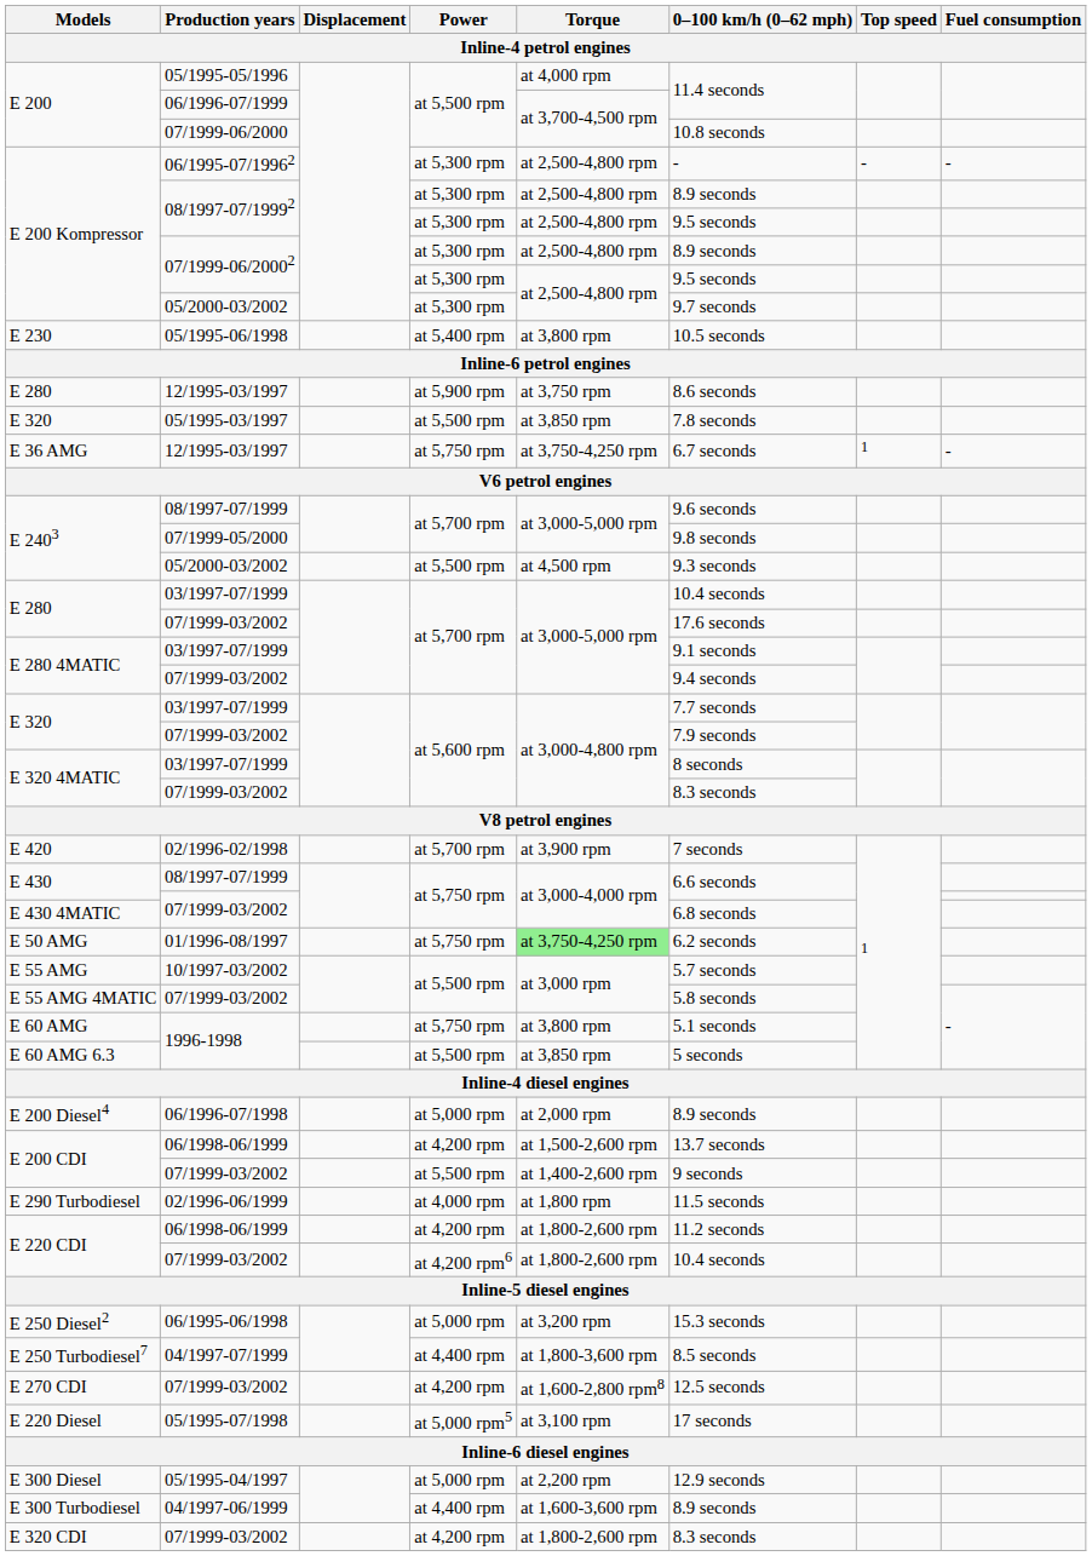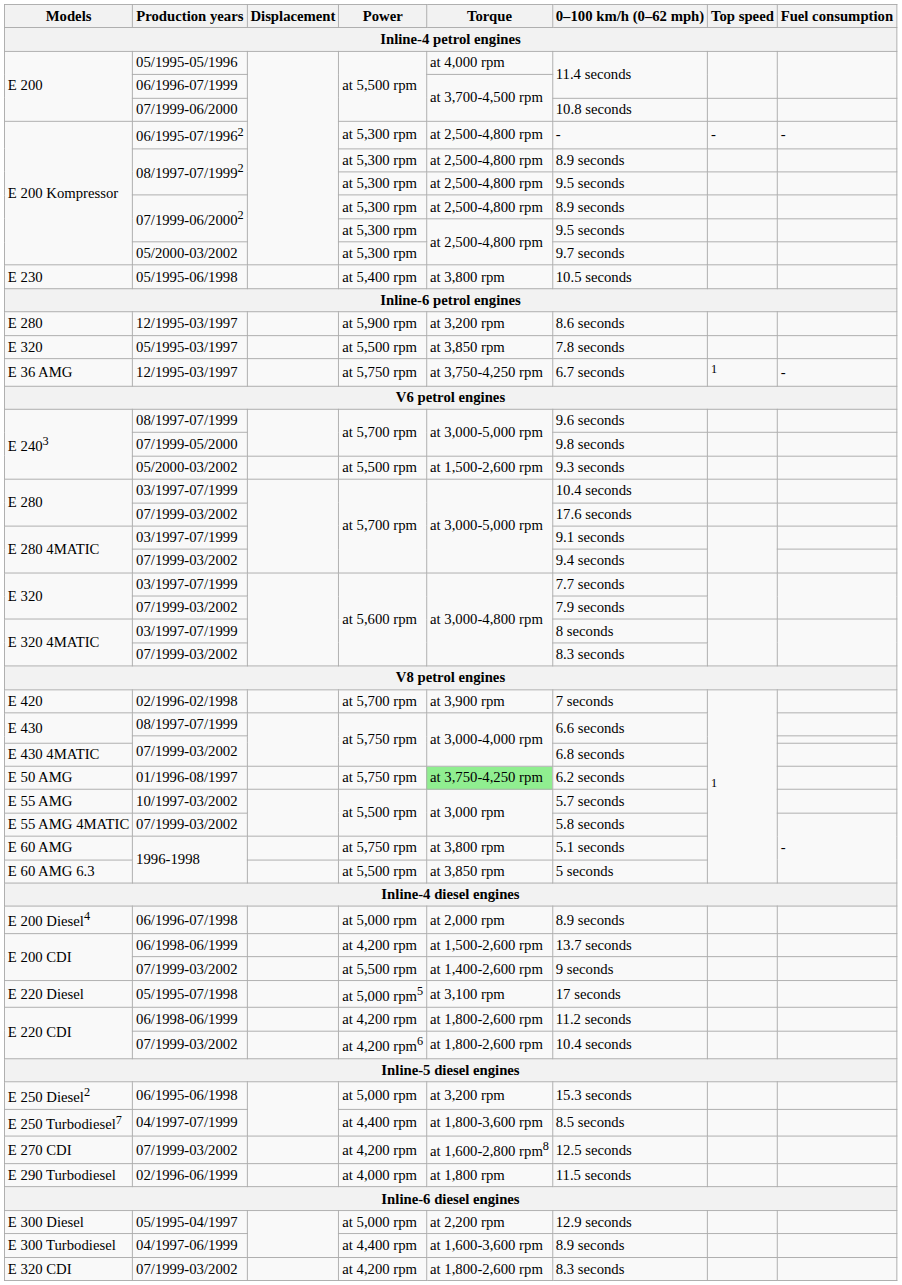E 280 / 12/1995-03/1997 | Torque: at 3,750 rpm -> at 3,200 rpm
E 2403 / 05/2000-03/2002 | Torque: at 4,500 rpm -> at 1,500-2,600 rpm
rows swapped: E 220 Diesel <-> E 290 Turbodiesel
